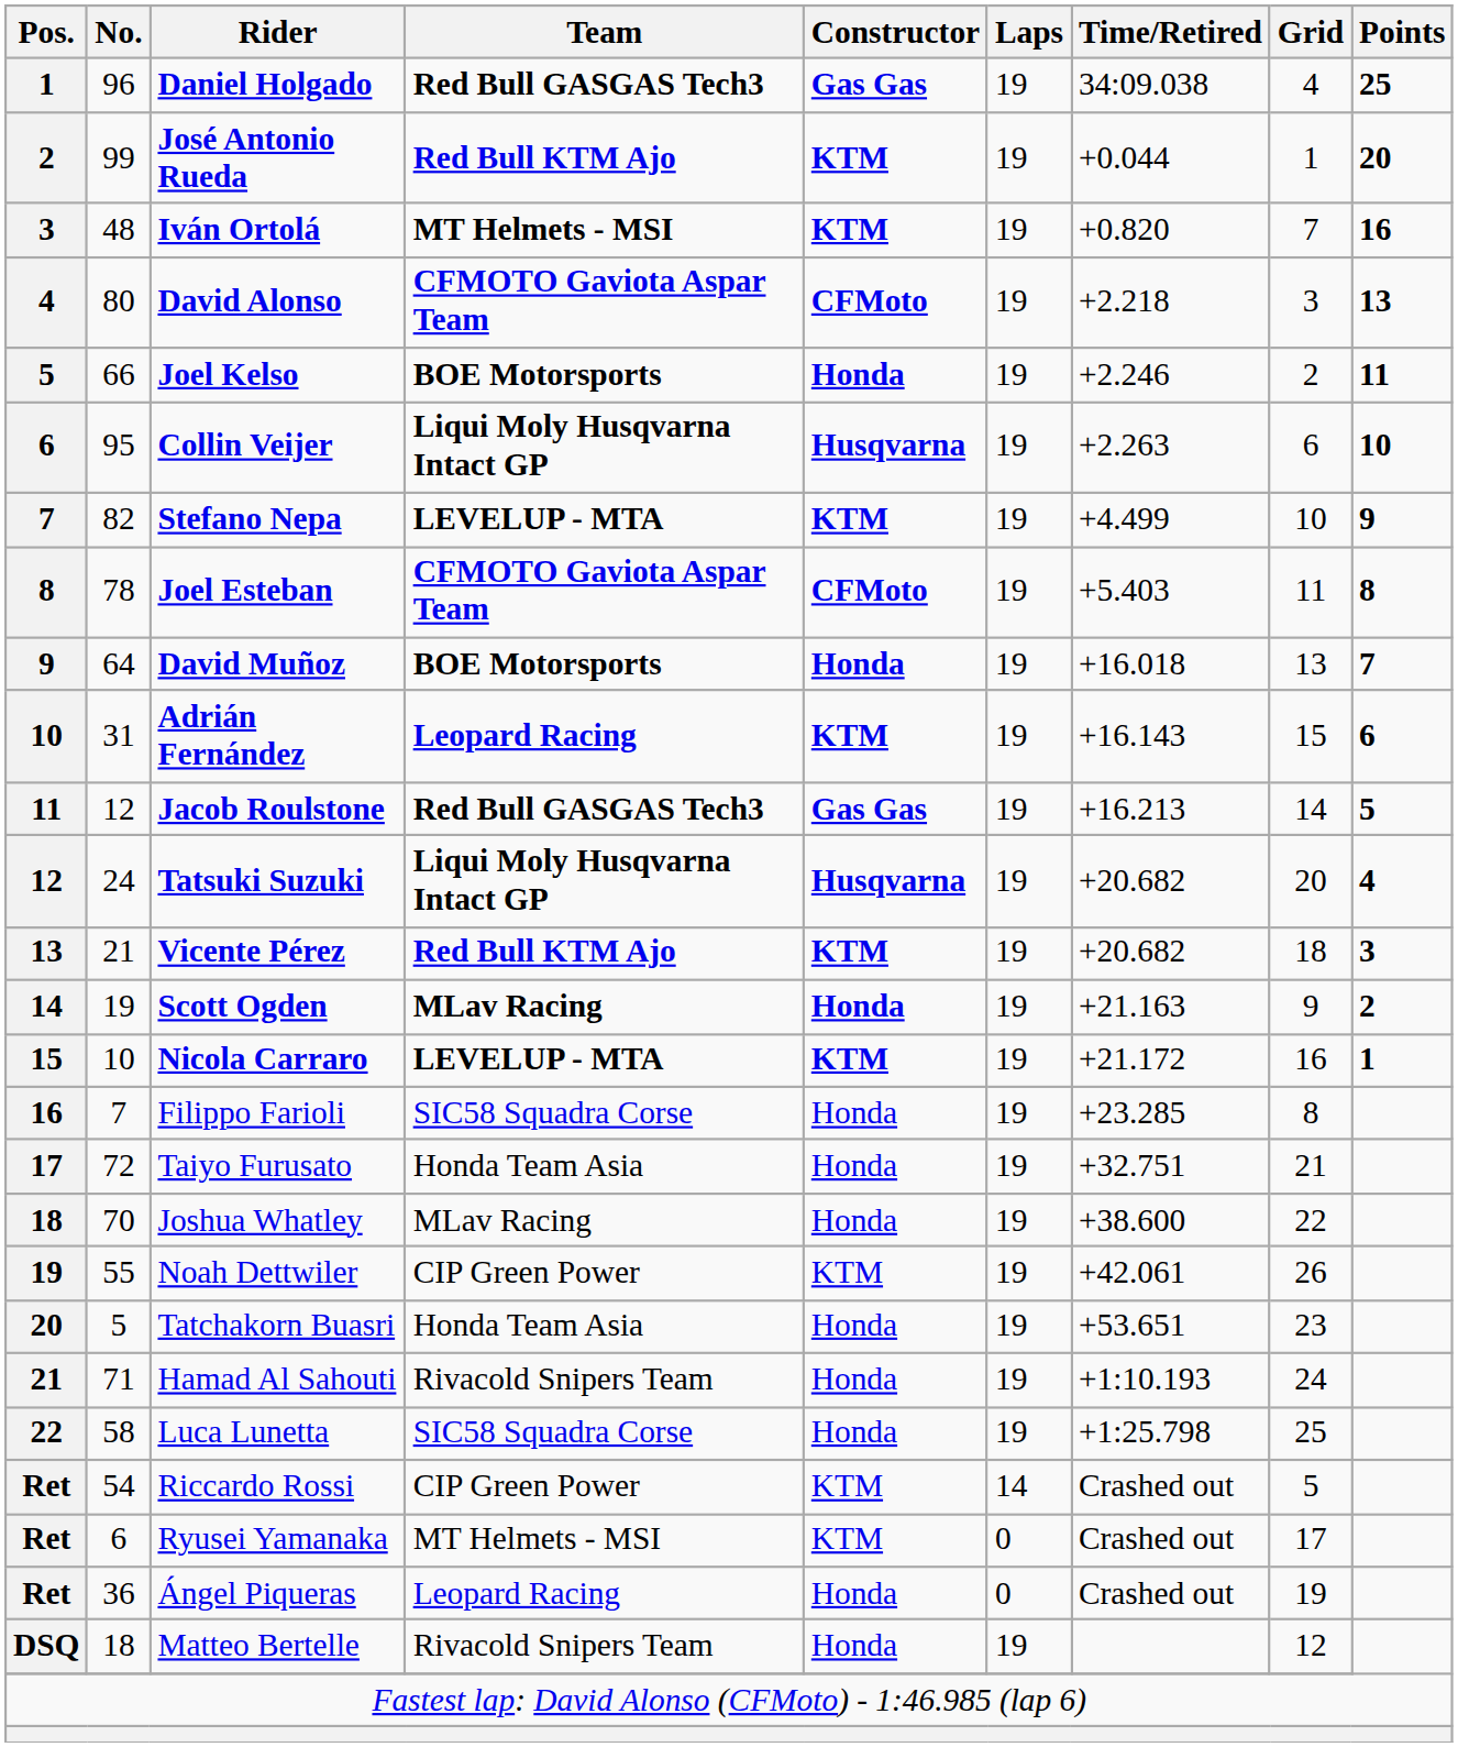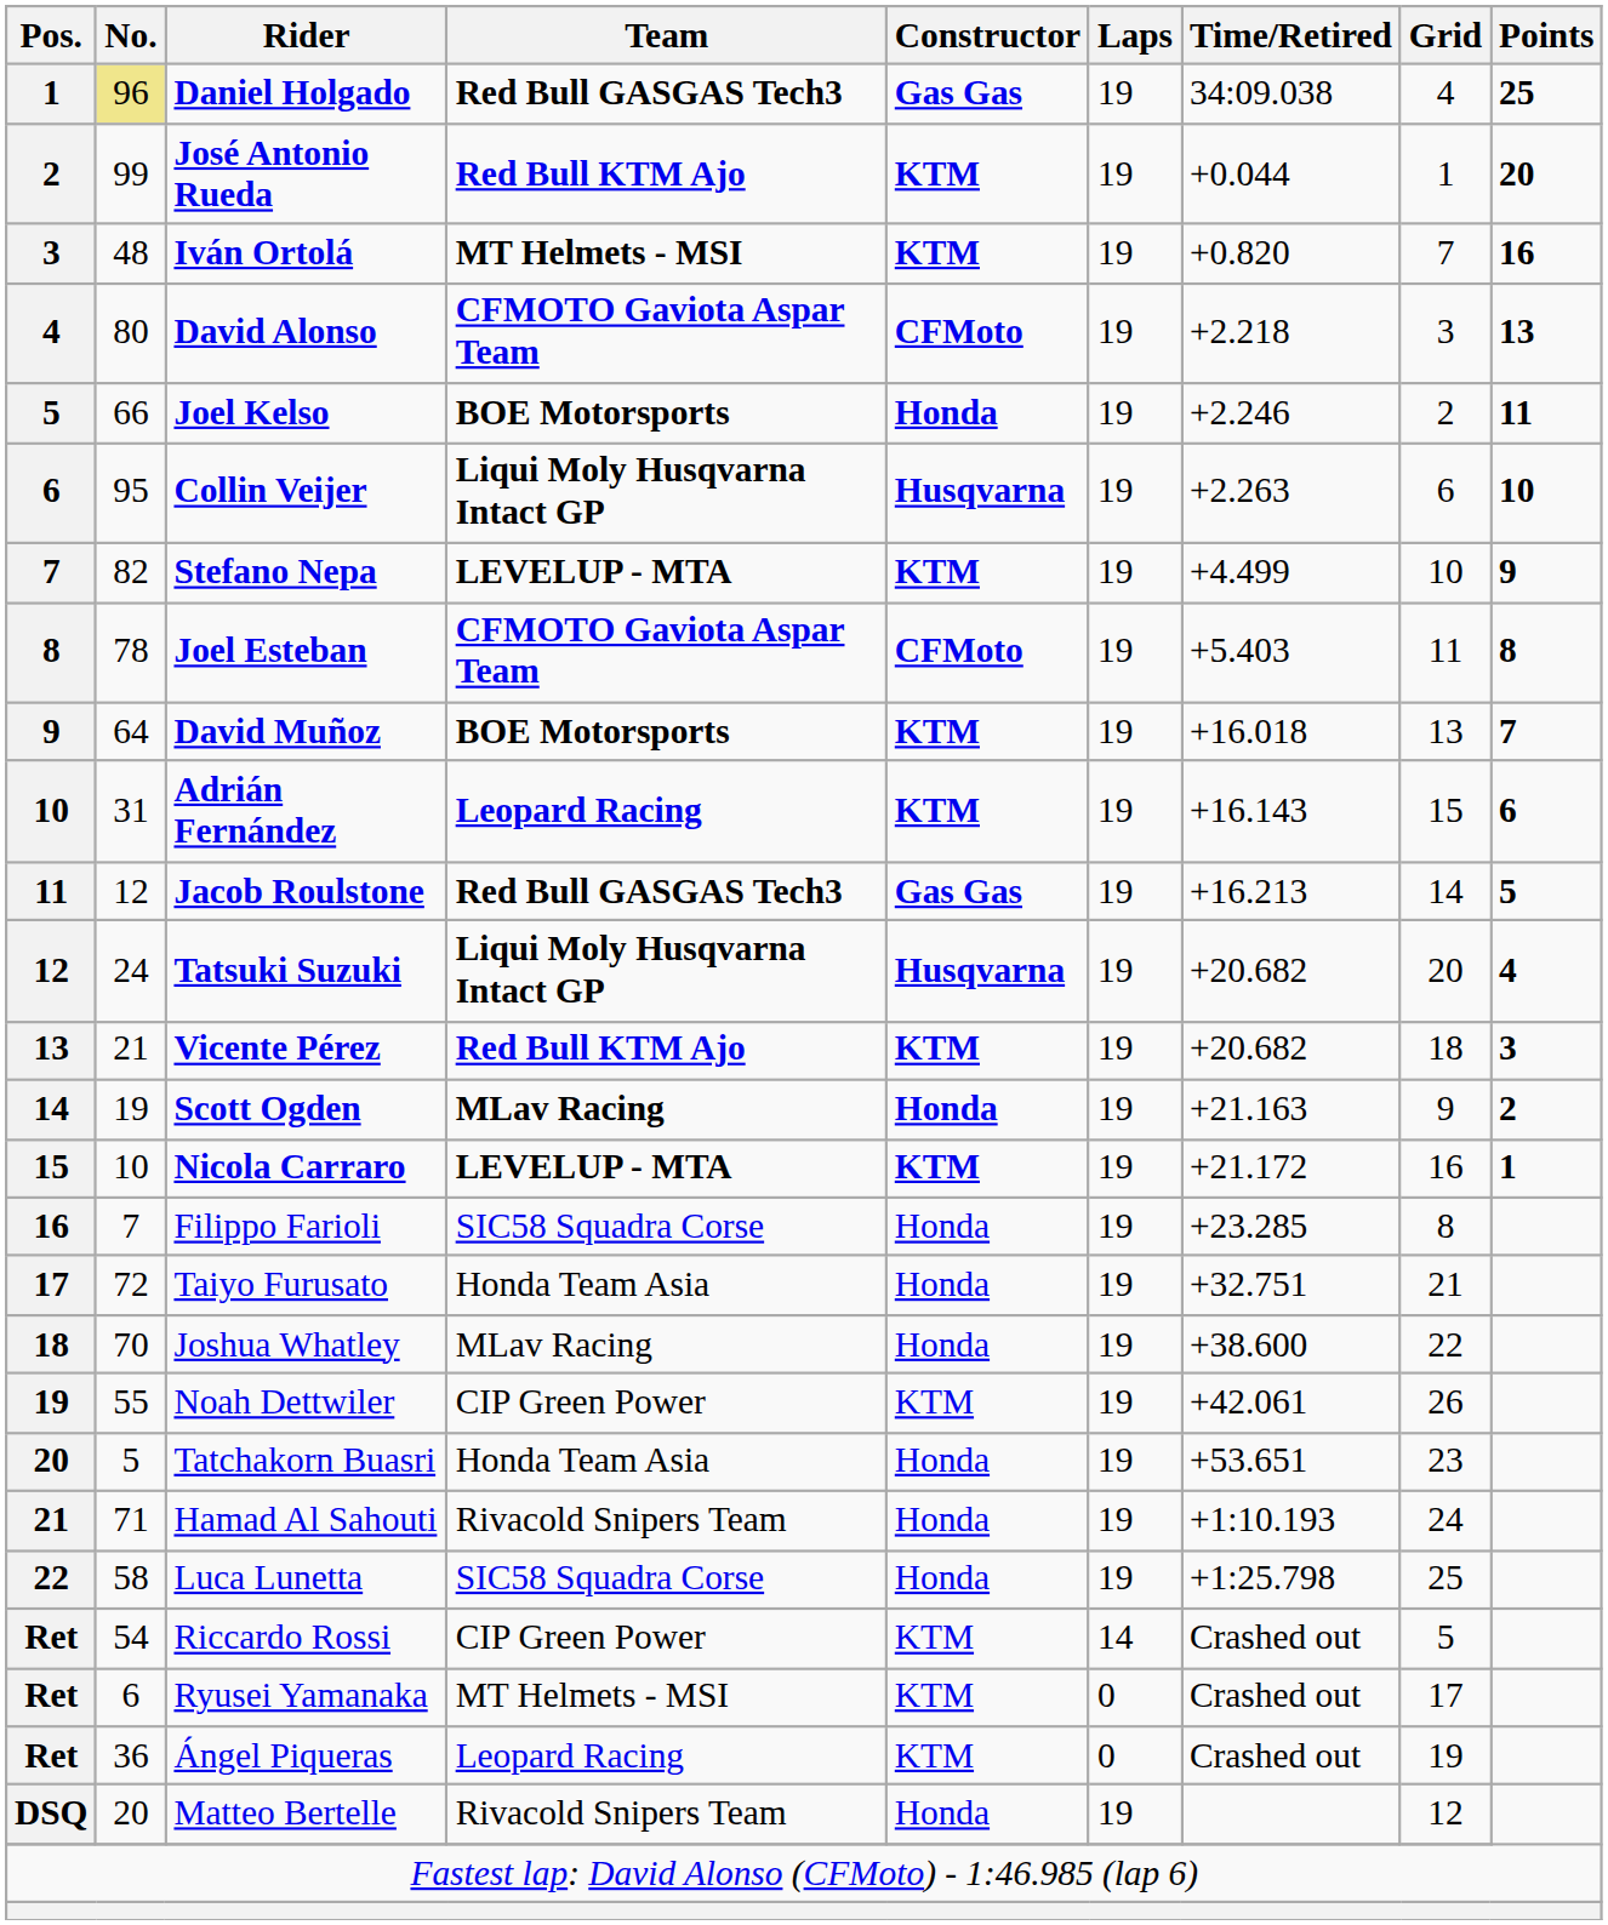Daniel Holgado | No.: no background -> khaki background
David Muñoz | Constructor: Honda -> KTM
Ángel Piqueras | Constructor: Honda -> KTM
Matteo Bertelle | No.: 18 -> 20
